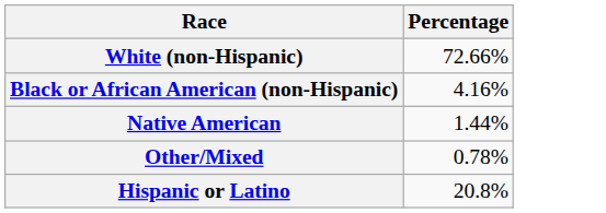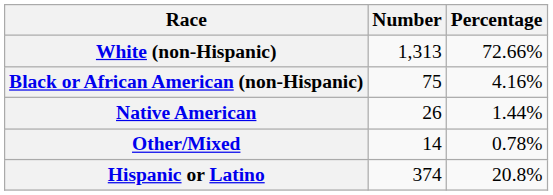+ column: Number | 1,313 | 75 | 26 | 14 | 374
